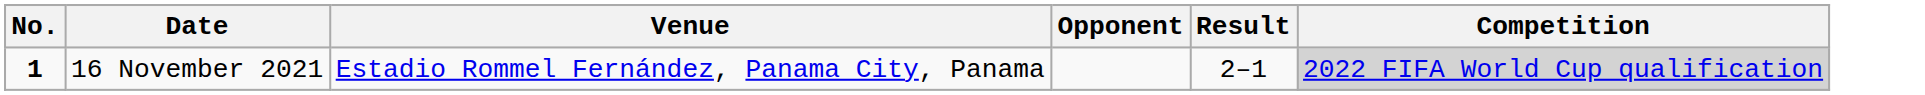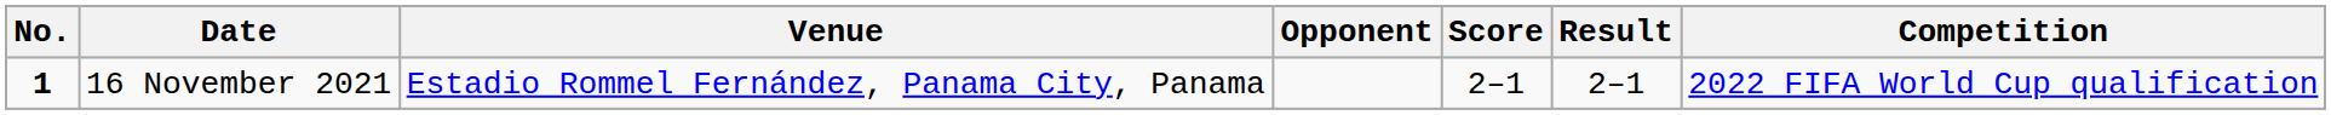+ column: Score | 2–1
16 November 2021 | Competition: lightgrey background -> no background
